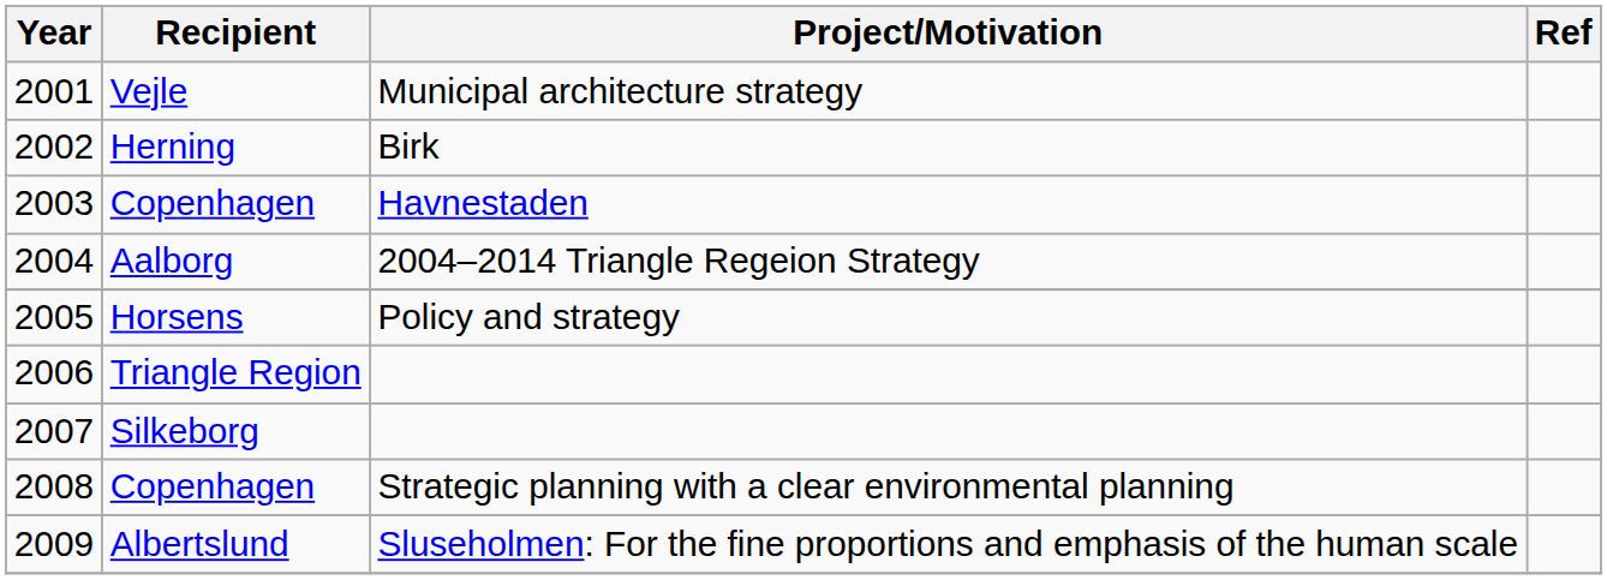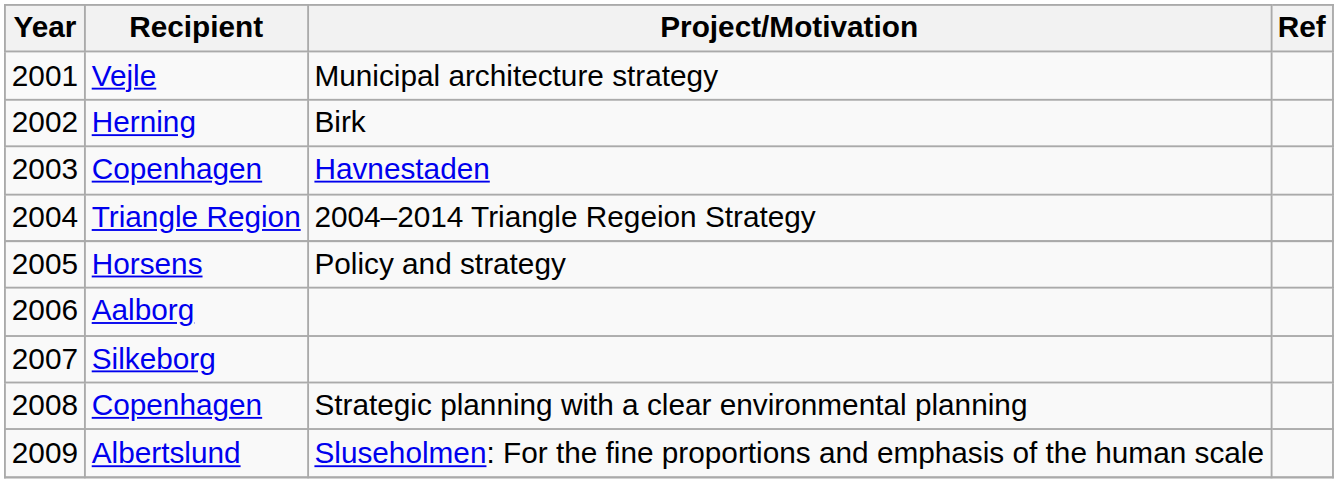2004 | Recipient: Aalborg -> Triangle Region
2006 | Recipient: Triangle Region -> Aalborg
